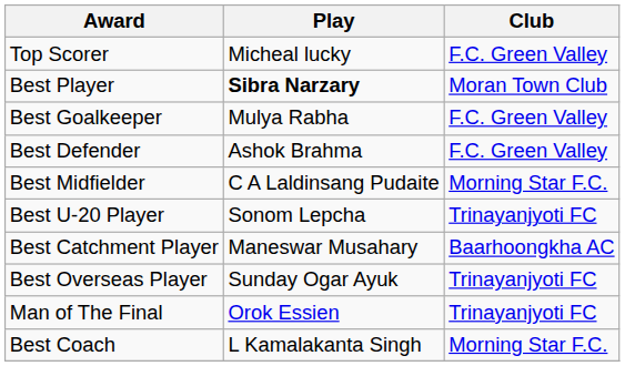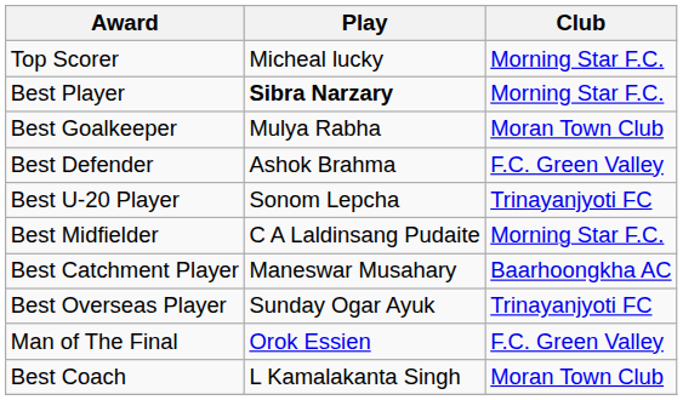Top Scorer | Club: F.C. Green Valley -> Morning Star F.C.
Best Player | Club: Moran Town Club -> Morning Star F.C.
Best Goalkeeper | Club: F.C. Green Valley -> Moran Town Club
rows swapped: Best Midfielder <-> Best U-20 Player
Man of The Final | Club: Trinayanjyoti FC -> F.C. Green Valley
Best Coach | Club: Morning Star F.C. -> Moran Town Club
